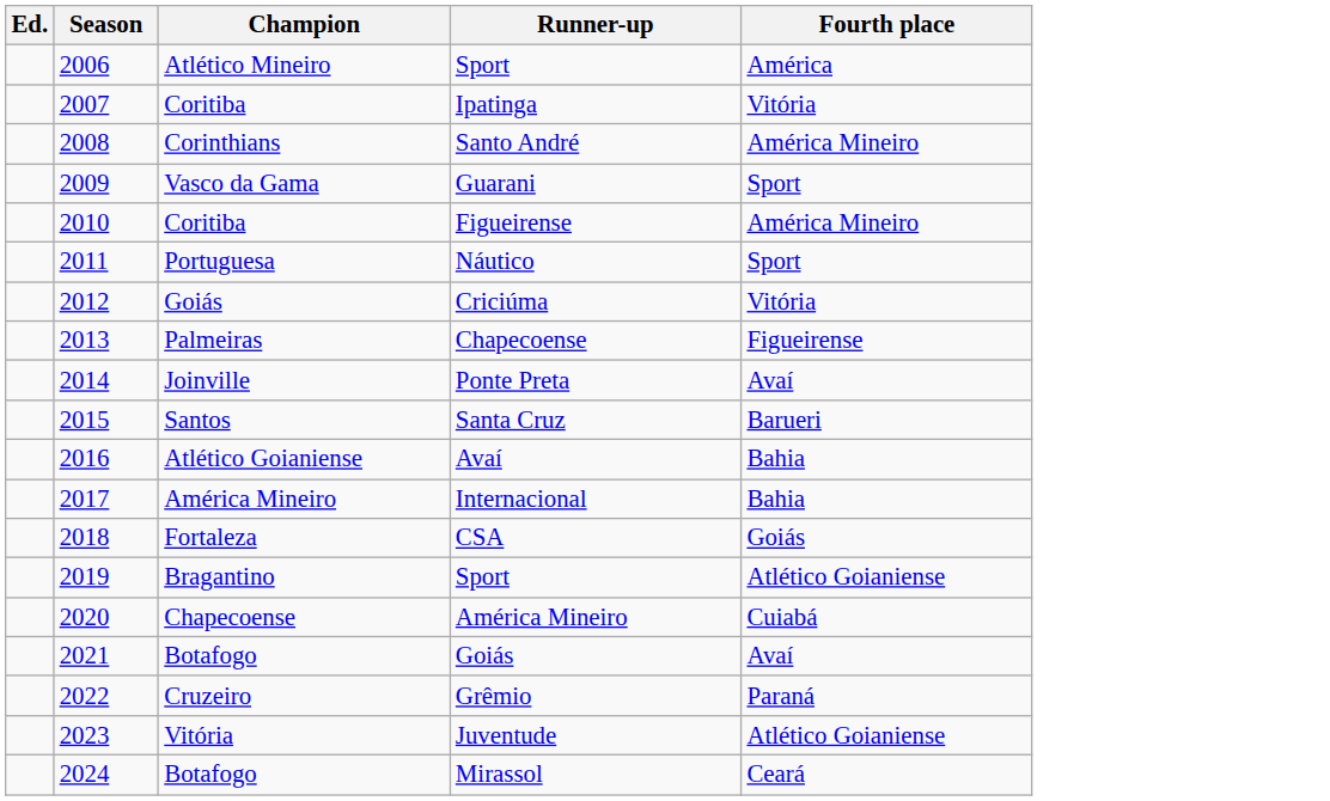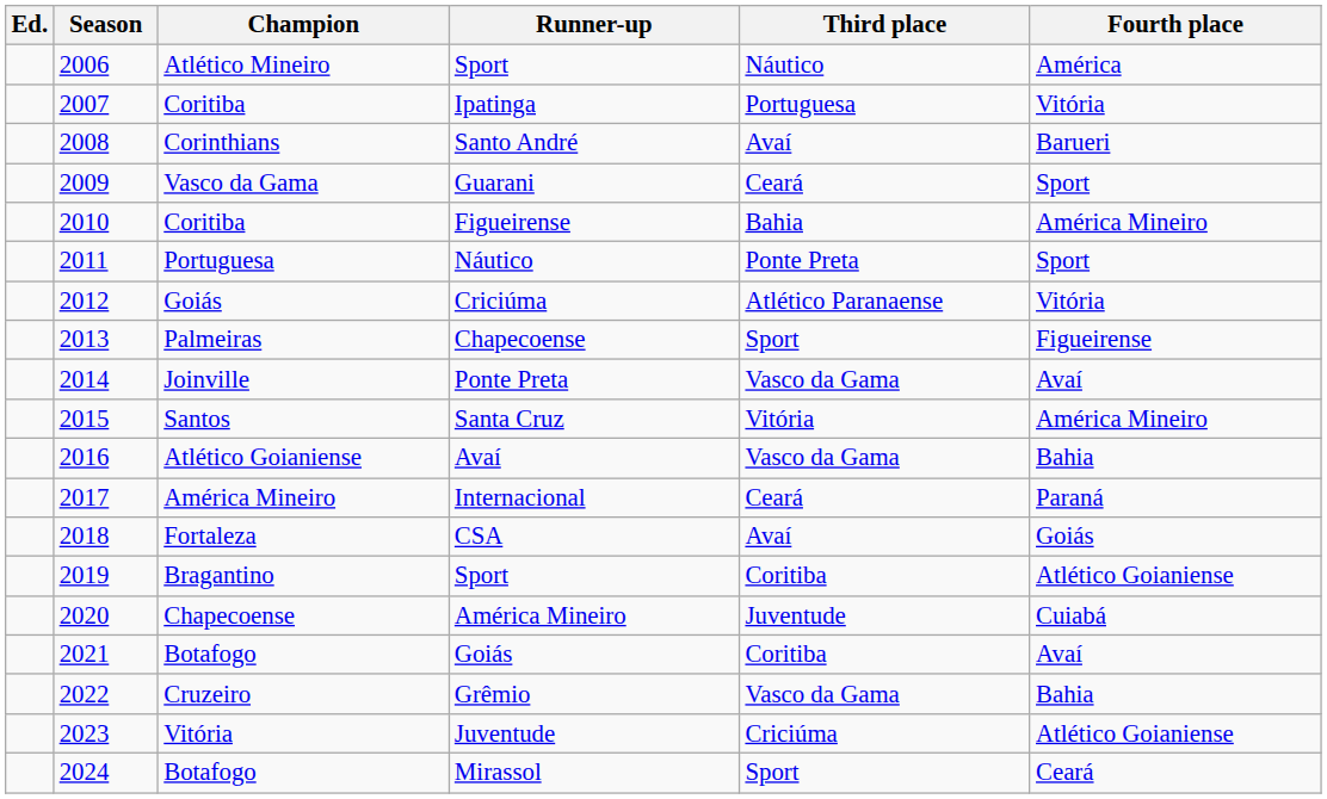+ column: Third place | Náutico | Portuguesa | Avaí | Ceará | Bahia | Ponte Preta | Atlético Paranaense | Sport | Vasco da Gama | Vitória | Vasco da Gama | Ceará | Avaí | Coritiba | Juventude | Coritiba | Vasco da Gama | Criciúma | Sport
Santo André | Fourth place: América Mineiro -> Barueri
Santa Cruz | Fourth place: Barueri -> América Mineiro
Internacional | Fourth place: Bahia -> Paraná
Grêmio | Fourth place: Paraná -> Bahia
